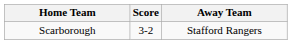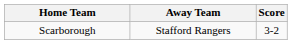columns swapped: Score <-> Away Team
